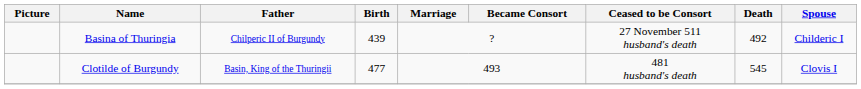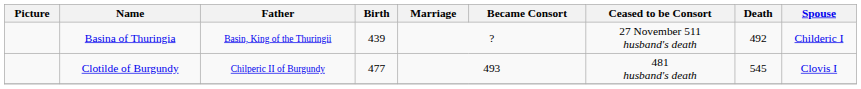Basina of Thuringia | Father: Chilperic II of Burgundy -> Basin, King of the Thuringii
Clotilde of Burgundy | Father: Basin, King of the Thuringii -> Chilperic II of Burgundy
